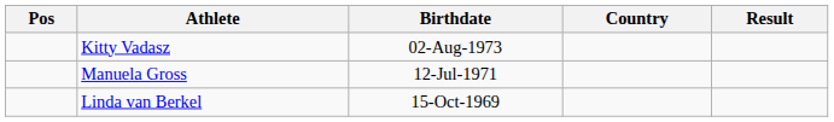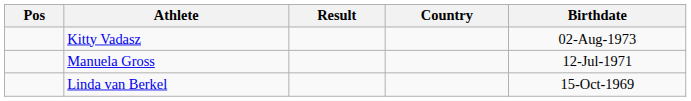columns swapped: Birthdate <-> Result
